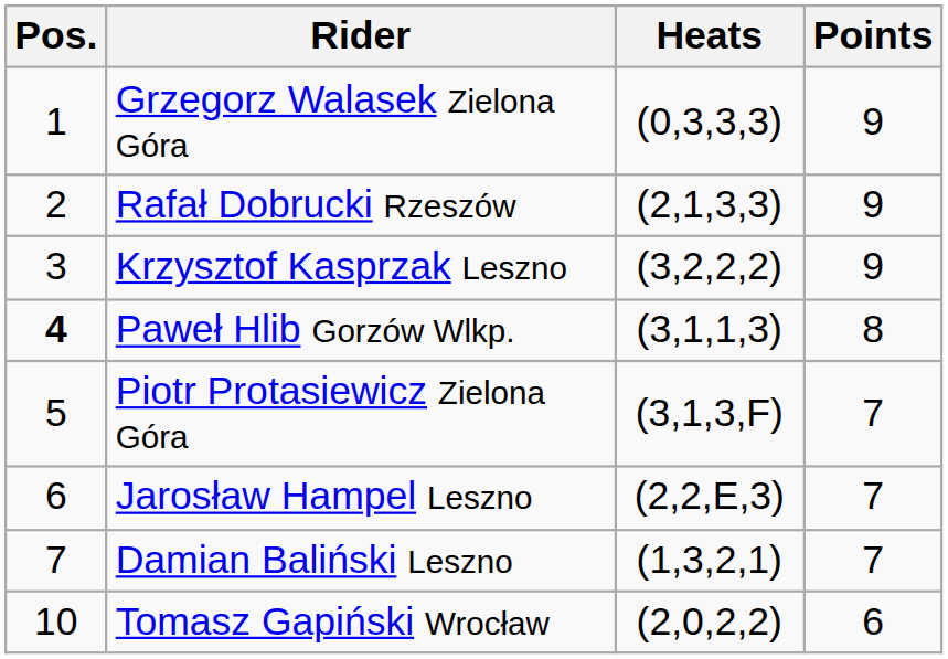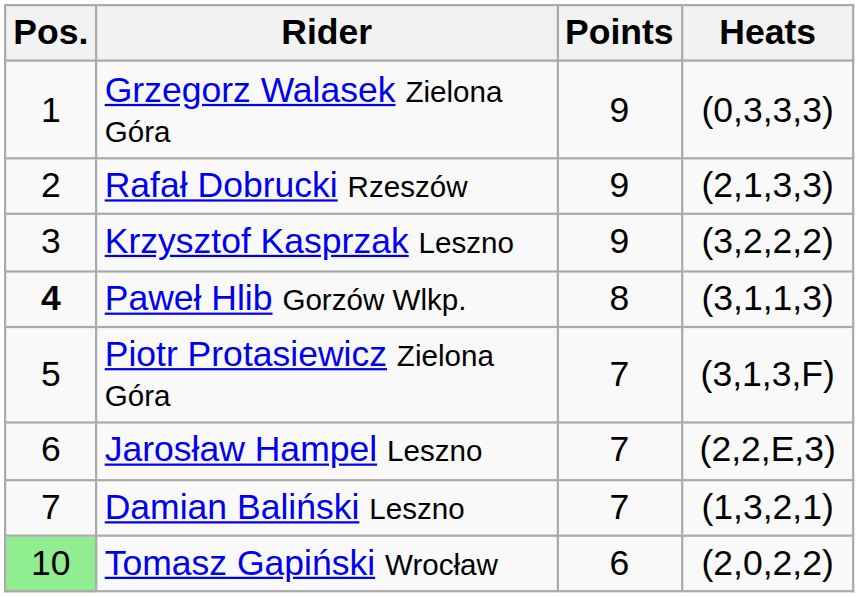columns swapped: Points <-> Heats
Tomasz Gapiński Wrocław | Pos.: no background -> lightgreen background
